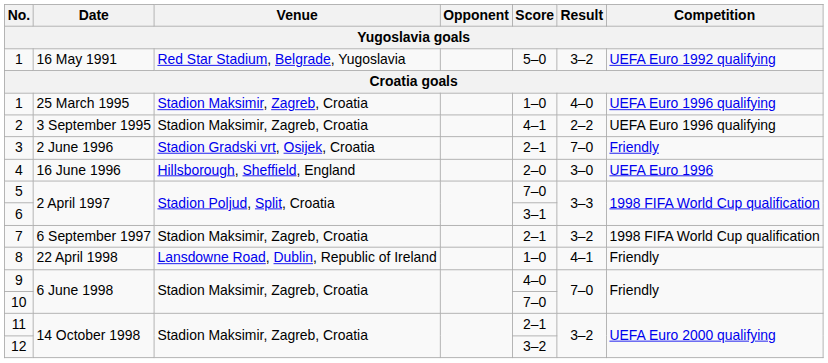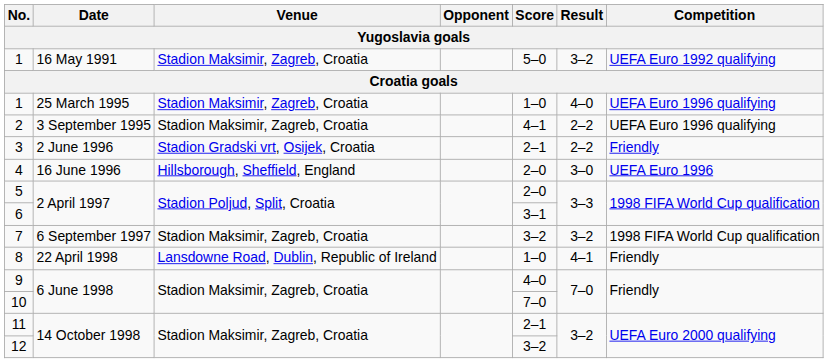1 / 16 May 1991 | Venue: Red Star Stadium, Belgrade, Yugoslavia -> Stadion Maksimir, Zagreb, Croatia
3 | Result: 7–0 -> 2–2
5 | Score: 7–0 -> 2–0
7 | Score: 2–1 -> 3–2
